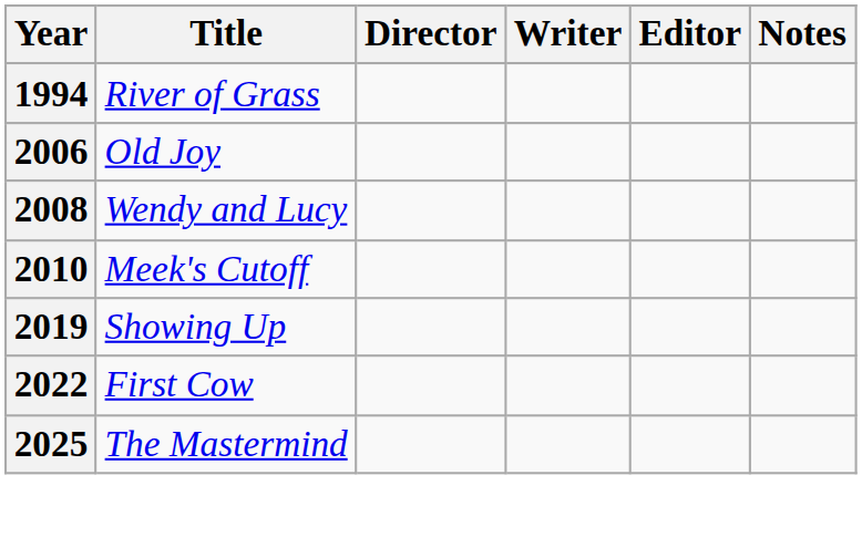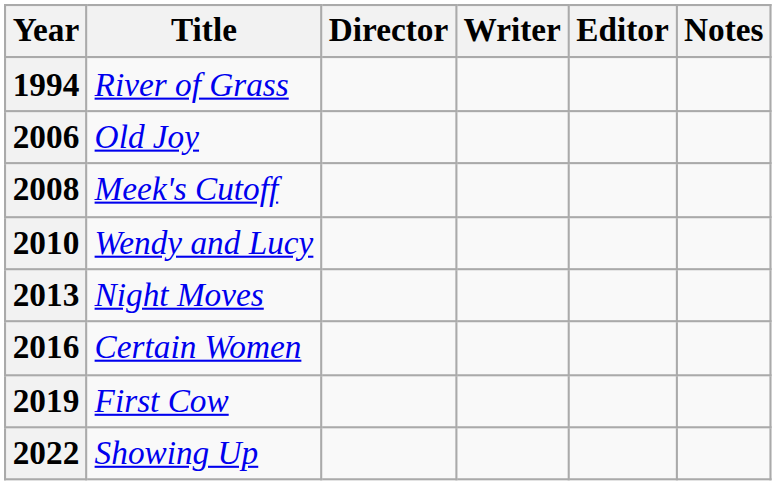2008 | Title: Wendy and Lucy -> Meek's Cutoff
2010 | Title: Meek's Cutoff -> Wendy and Lucy
+ row: 2013 | Night Moves
+ row: 2016 | Certain Women
2019 | Title: Showing Up -> First Cow
2022 | Title: First Cow -> Showing Up
- row: 2025 | The Mastermind
